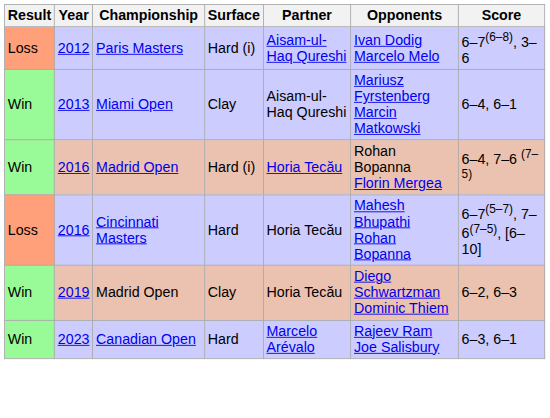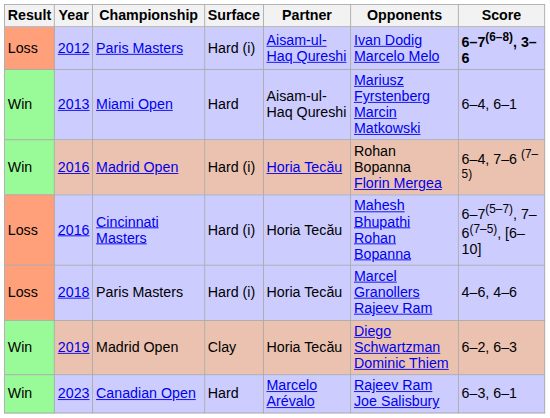2012 | Score: normal -> bold
2013 | Surface: Clay -> Hard
2016 / Cincinnati Masters | Surface: Hard -> Hard (i)
+ row: Loss | 2018 | Paris Masters | Hard (i) | Horia Tecău | Marcel Granollers Rajeev Ram | 4–6, 4–6
